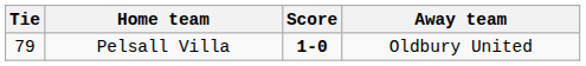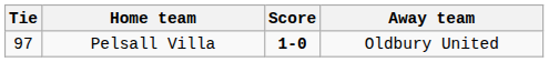Pelsall Villa | Tie: 79 -> 97
